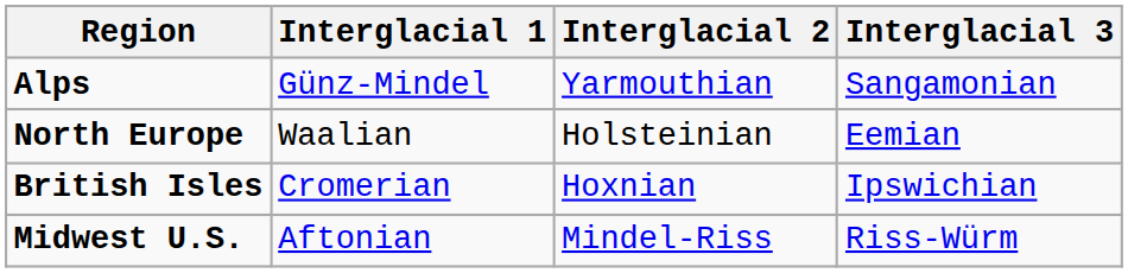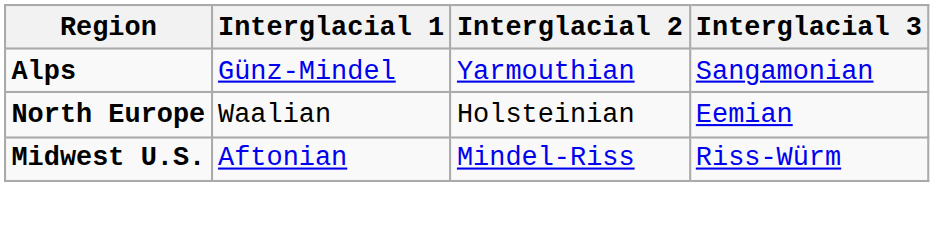- row: British Isles | Cromerian | Hoxnian | Ipswichian
